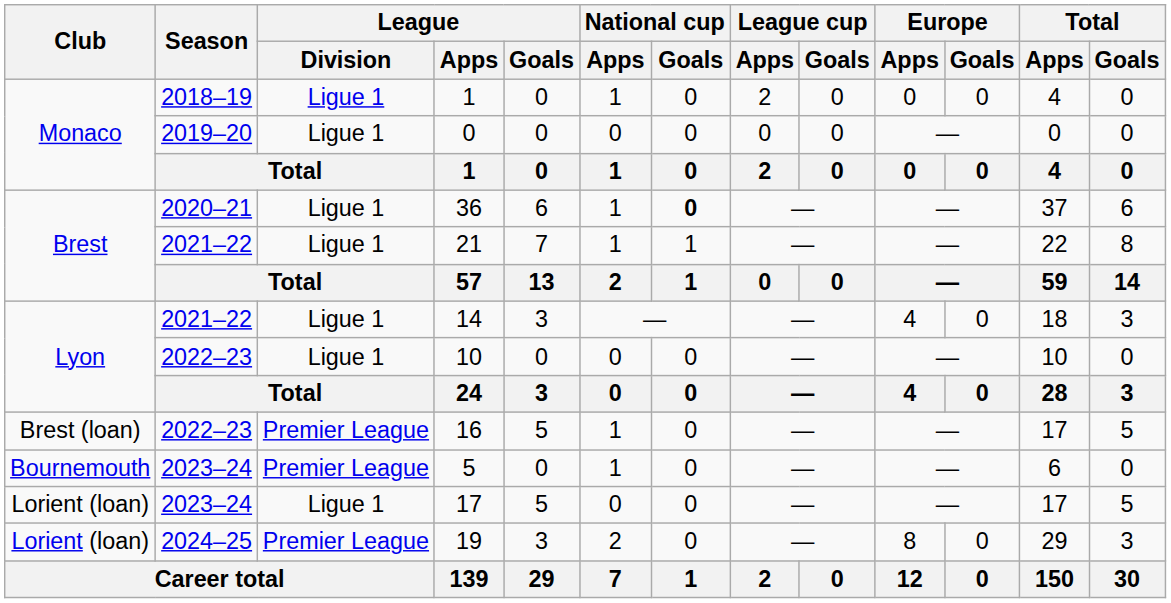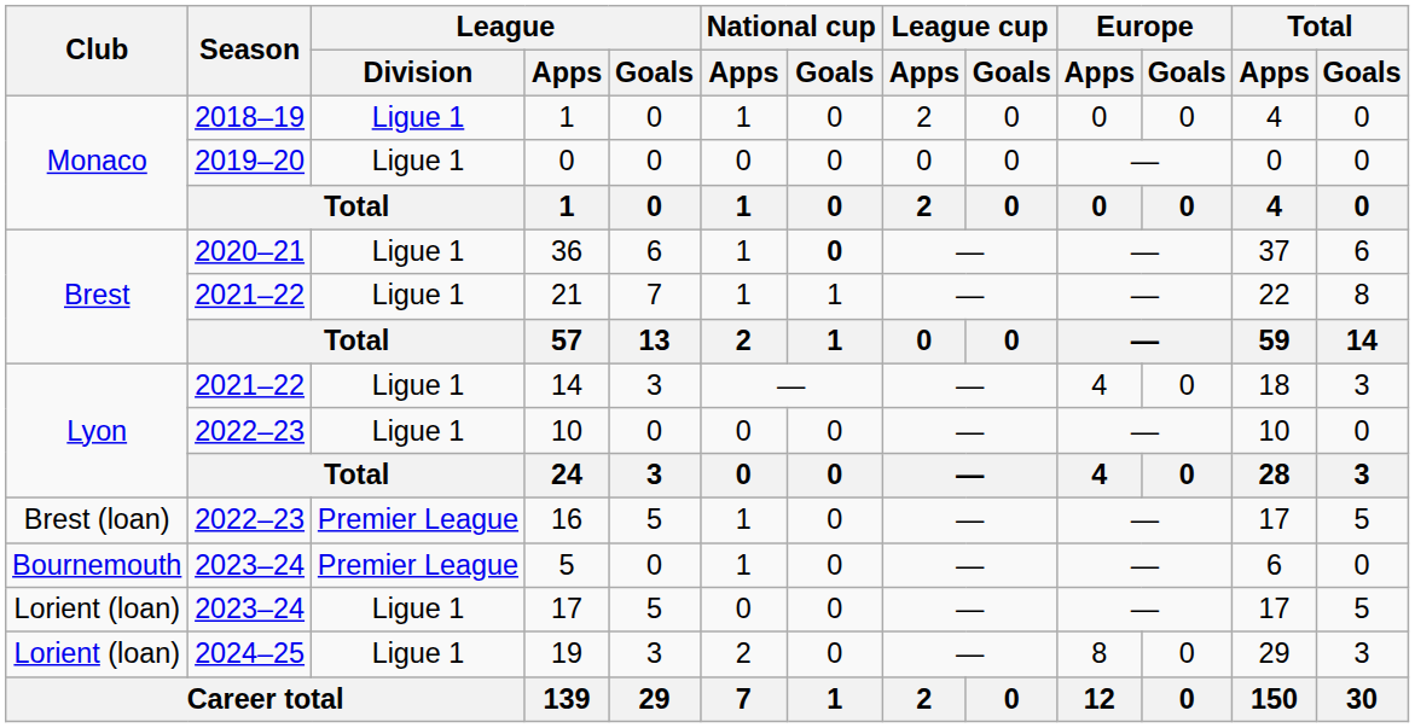19 | League / Division: Premier League -> Ligue 1
